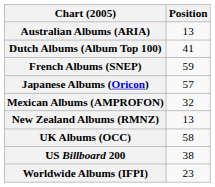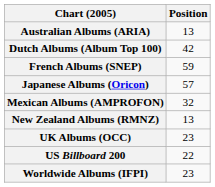Dutch Albums (Album Top 100) | Position: 41 -> 42
UK Albums (OCC) | Position: 58 -> 23
US Billboard 200 | Position: 38 -> 22
